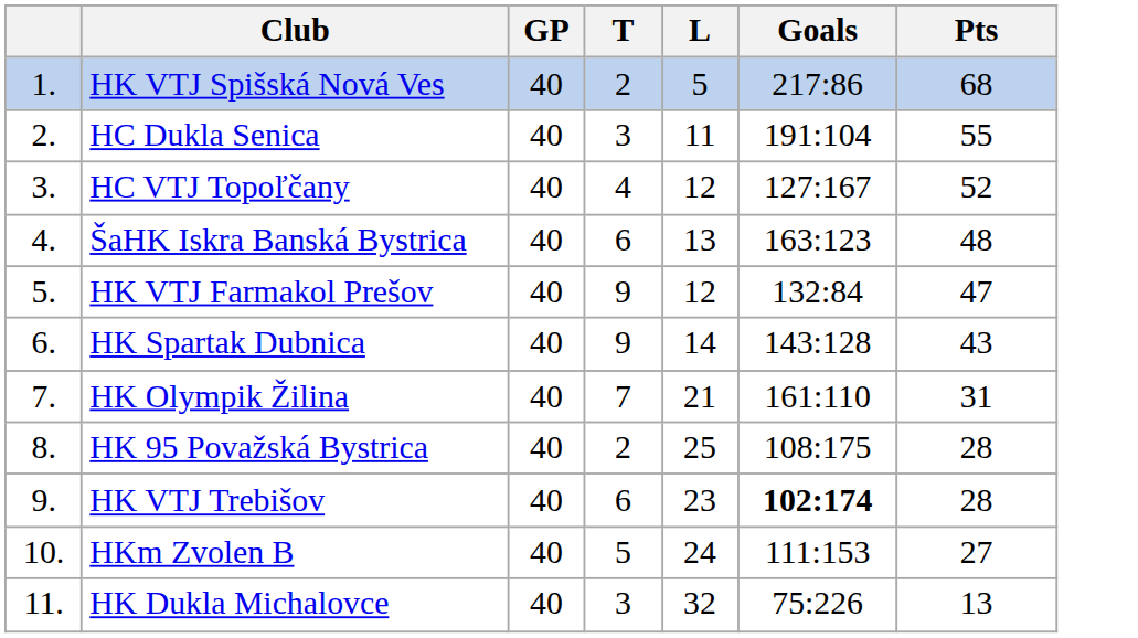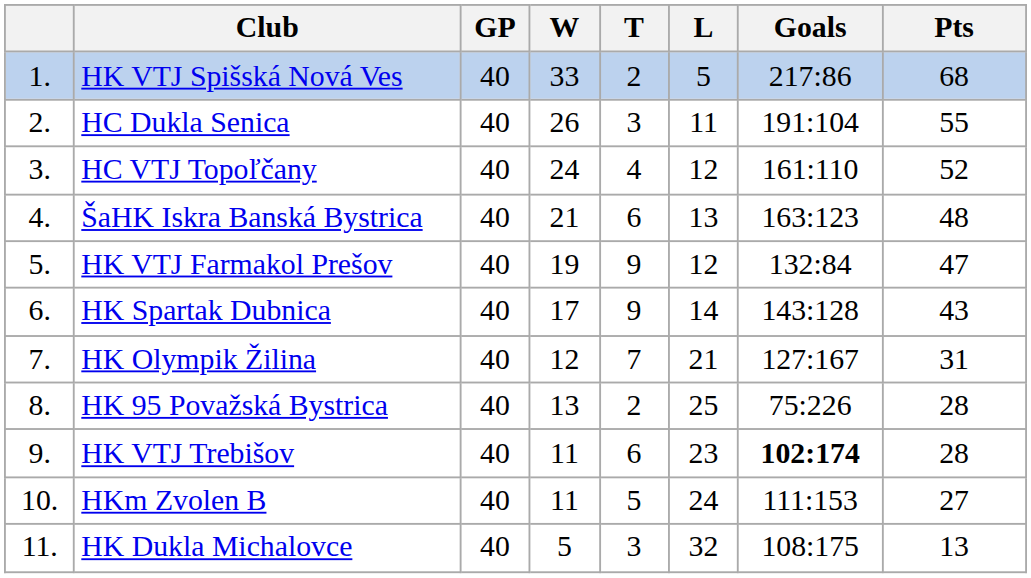+ column: W | 33 | 26 | 24 | 21 | 19 | 17 | 12 | 13 | 11 | 11 | 5
HC VTJ Topoľčany | Goals: 127:167 -> 161:110
HK Olympik Žilina | Goals: 161:110 -> 127:167
HK 95 Považská Bystrica | Goals: 108:175 -> 75:226
HK Dukla Michalovce | Goals: 75:226 -> 108:175
